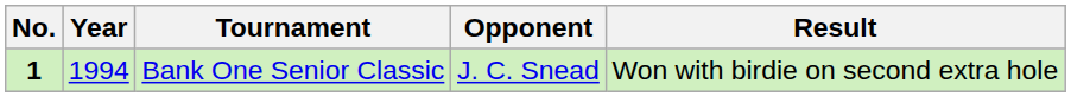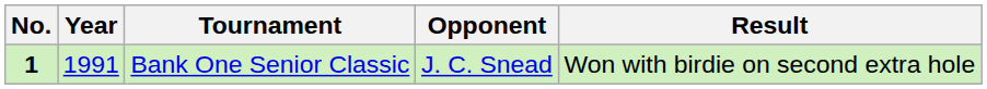Bank One Senior Classic | Year: 1994 -> 1991
